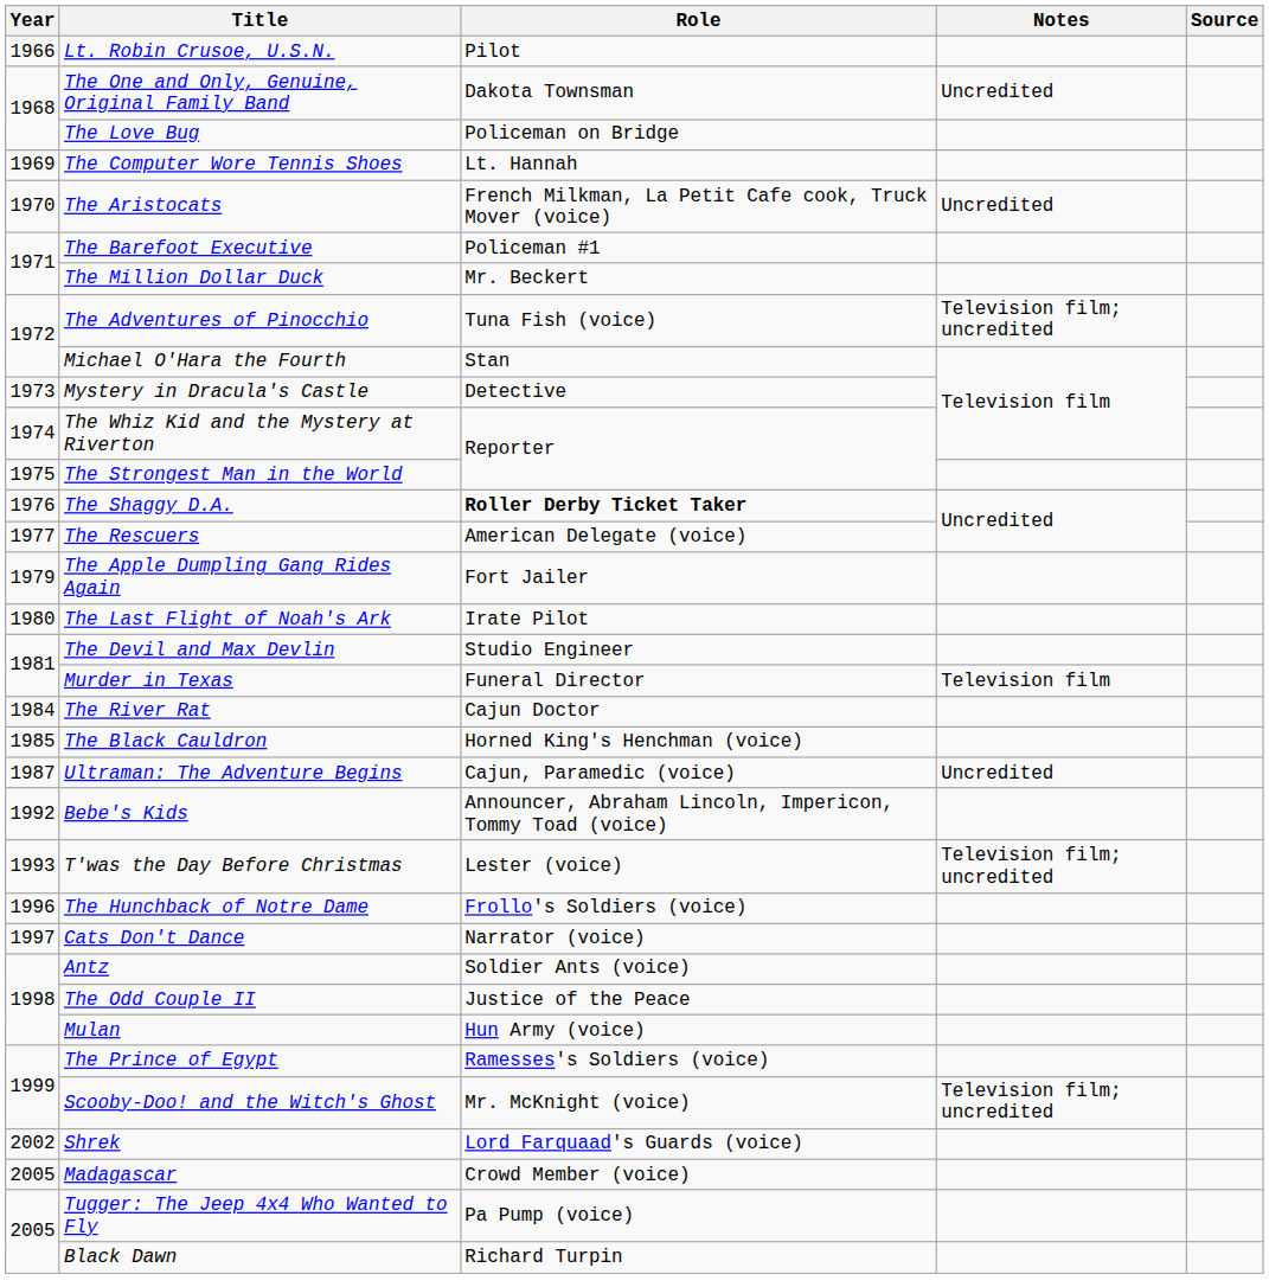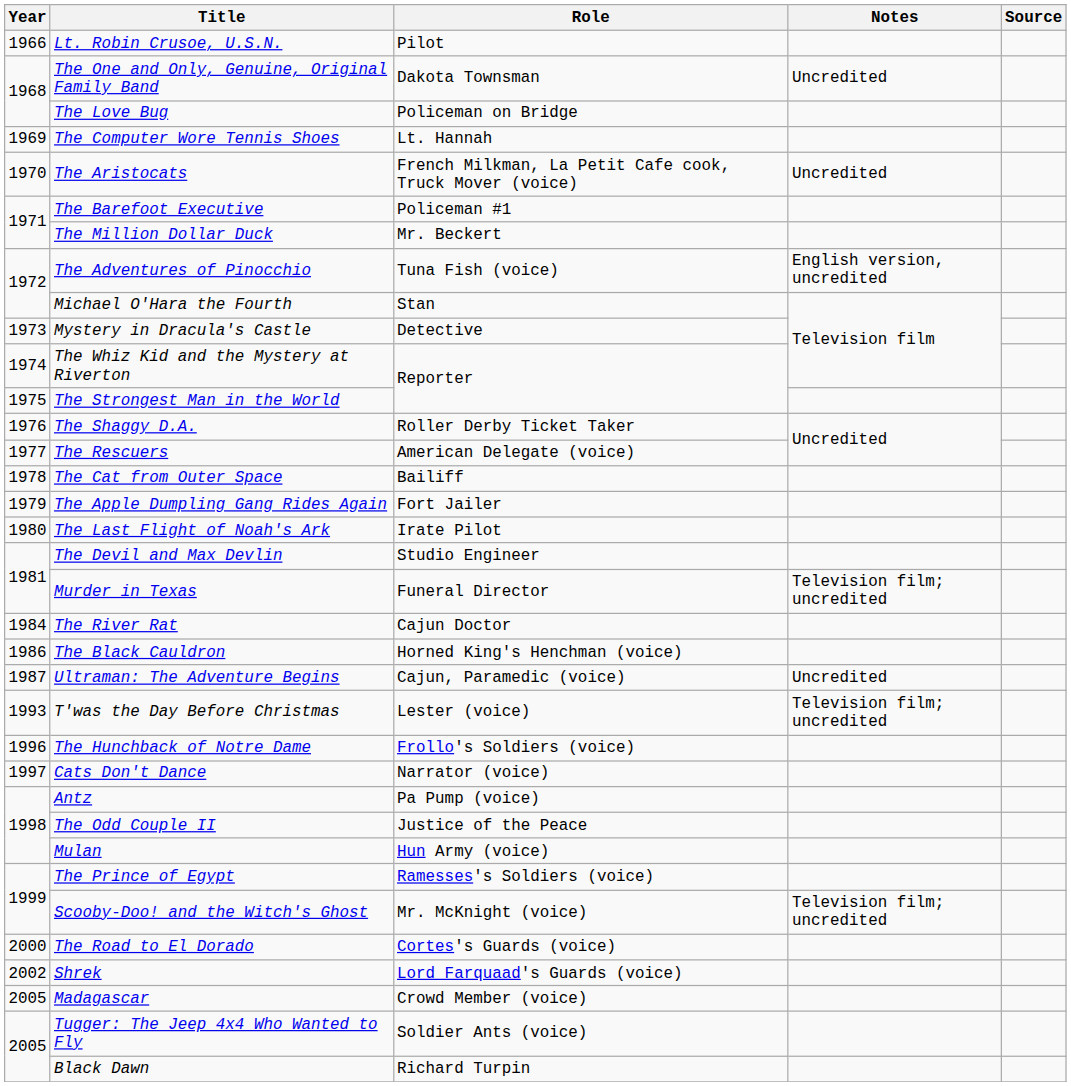The Adventures of Pinocchio | Notes: Television film; uncredited -> English version, uncredited
The Shaggy D.A. | Role: bold -> normal
+ row: 1978 | The Cat from Outer Space | Bailiff
Murder in Texas | Notes: Television film -> Television film; uncredited
The Black Cauldron | Year: 1985 -> 1986
- row: 1992 | Bebe's Kids | Announcer, Abraham Lincoln, Impericon, Tommy Toad (voice)
Antz | Role: Soldier Ants (voice) -> Pa Pump (voice)
+ row: 2000 | The Road to El Dorado | Cortes's Guards (voice)
Tugger: The Jeep 4x4 Who Wanted to Fly | Role: Pa Pump (voice) -> Soldier Ants (voice)
